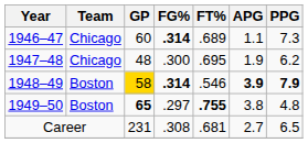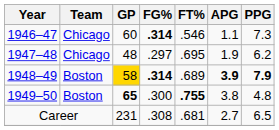1946–47 | FT%: .689 -> .546
1947–48 | FG%: .300 -> .297
1948–49 | FT%: .546 -> .689
1949–50 | FG%: .297 -> .300
